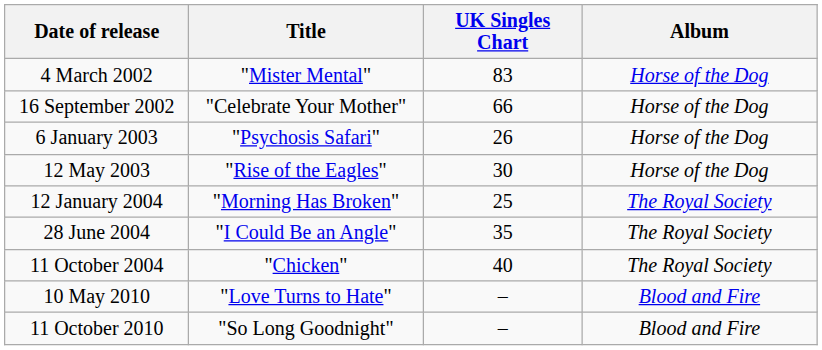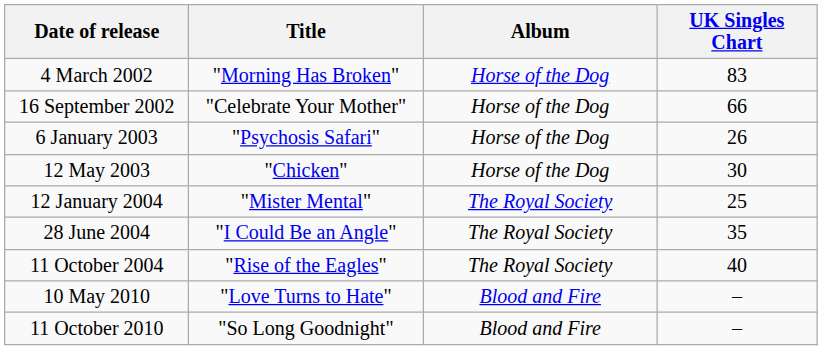columns swapped: UK Singles Chart <-> Album
4 March 2002 | Title: "Mister Mental" -> "Morning Has Broken"
12 May 2003 | Title: "Rise of the Eagles" -> "Chicken"
12 January 2004 | Title: "Morning Has Broken" -> "Mister Mental"
11 October 2004 | Title: "Chicken" -> "Rise of the Eagles"
